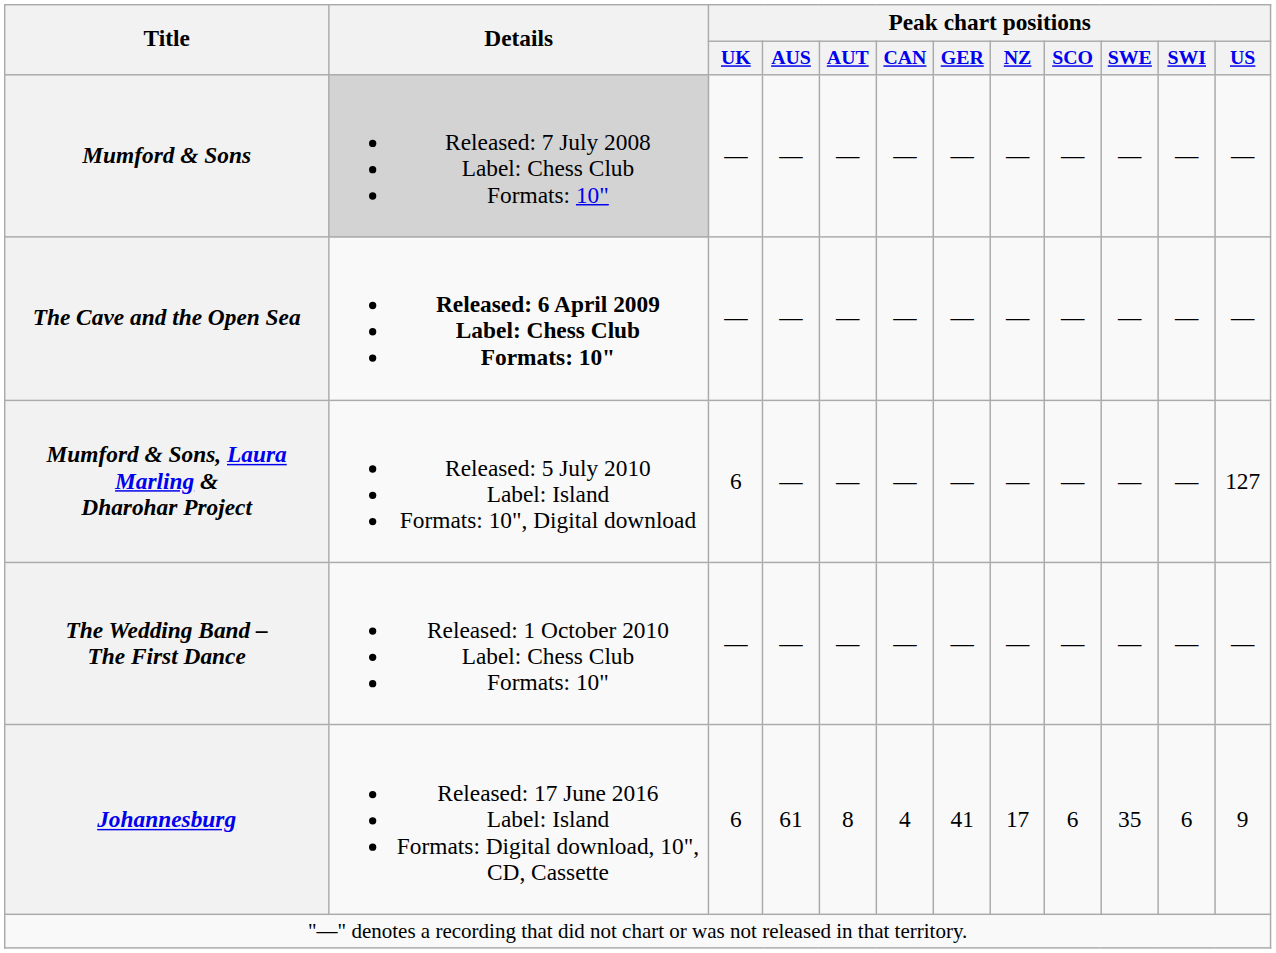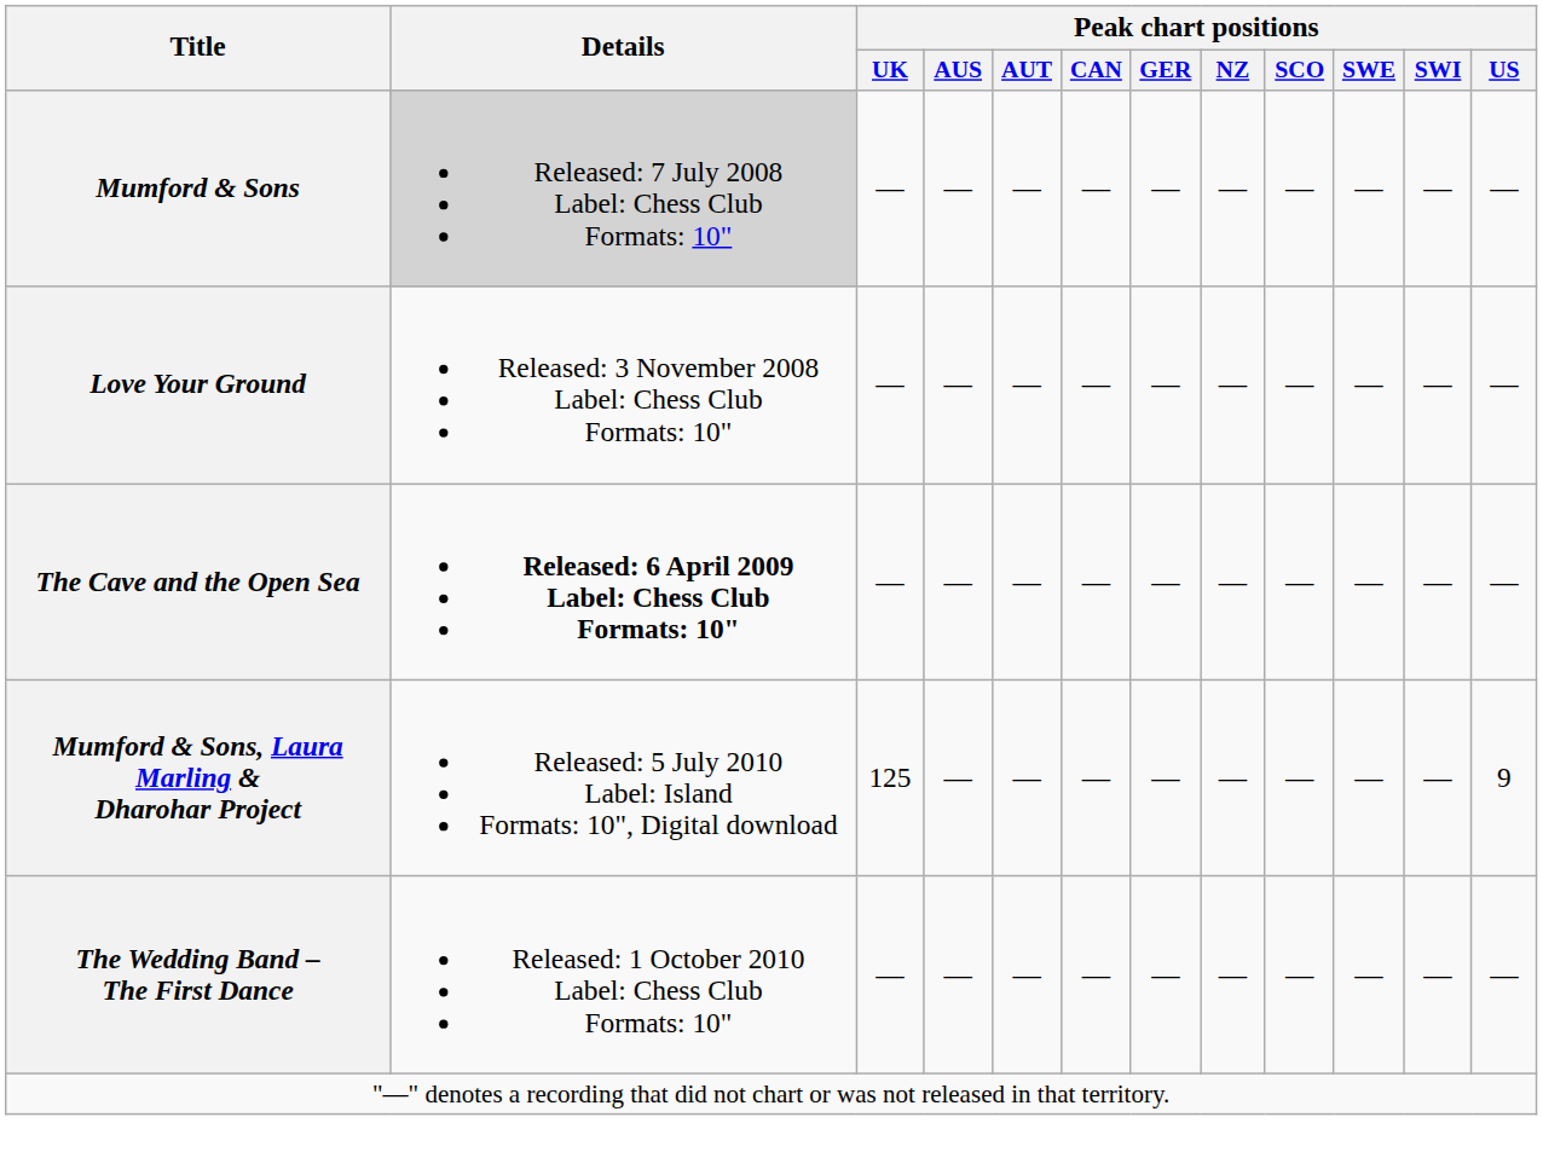+ row: Love Your Ground | Released: 3 November 2008 Label: Chess Club Formats: 10" | — | — | — | — | — | — | — | — | — | —
Mumford & Sons, Laura Marling & Dharohar Project | Peak chart positions / UK: 6 -> 125
Mumford & Sons, Laura Marling & Dharohar Project | Peak chart positions / US: 127 -> 9
- row: Johannesburg | Released: 17 June 2016 Label: Island Formats: Digital download, 10", CD, Cassette | 6 | 61 | 8 | 4 | 41 | 17 | 6 | 35 | 6 | 9
